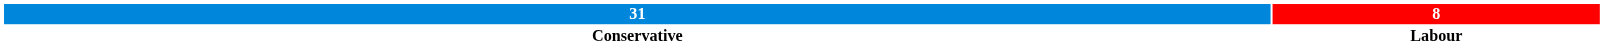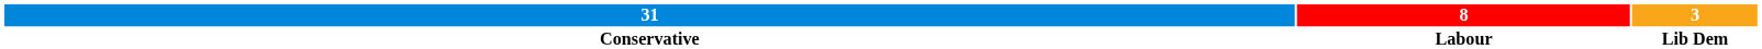+ column: 3 | Lib Dem
